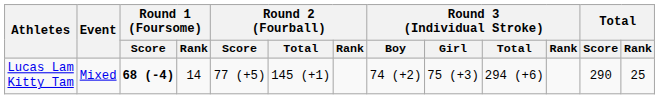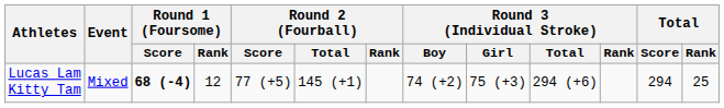Lucas Lam Kitty Tam | Round 1 (Foursome) / Rank: 14 -> 12
Lucas Lam Kitty Tam | Total / Score: 290 -> 294
